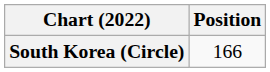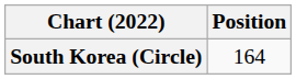South Korea (Circle) | Position: 166 -> 164
